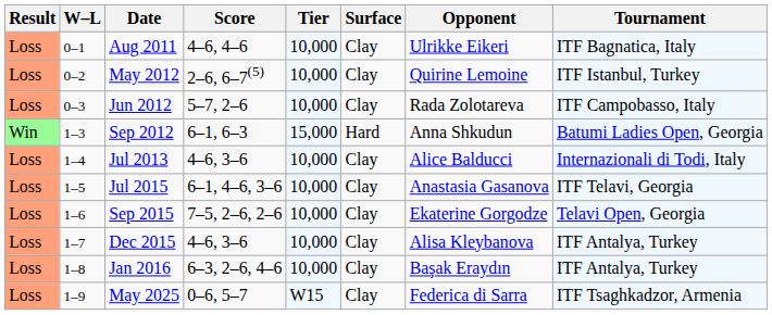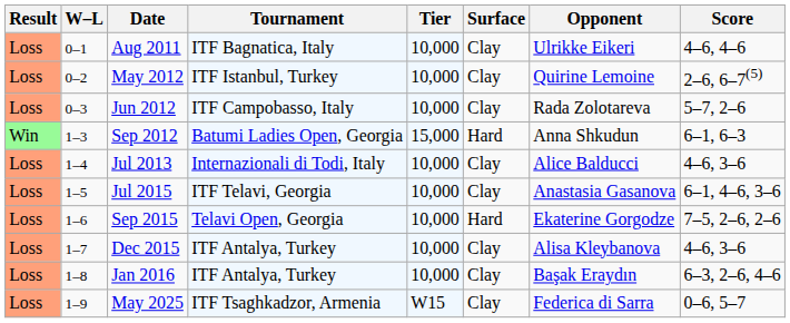columns swapped: Tournament <-> Score
Sep 2015 | Surface: Clay -> Hard
